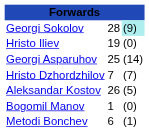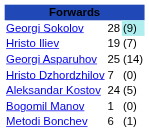Hristo Iliev | column 3: (0) -> (7)
Hristo Dzhordzhilov | column 3: (7) -> (0)
Aleksandar Kostov | column 2: 26 -> 24
